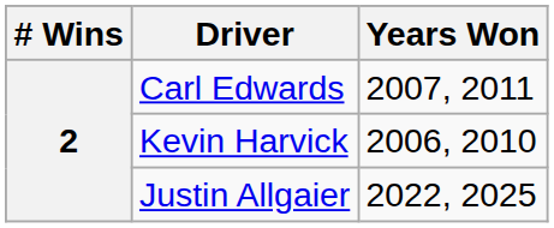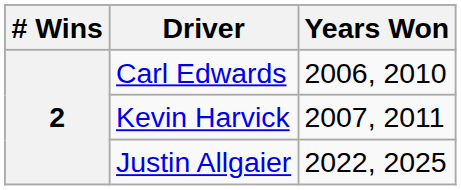Carl Edwards | Years Won: 2007, 2011 -> 2006, 2010
Kevin Harvick | Years Won: 2006, 2010 -> 2007, 2011
